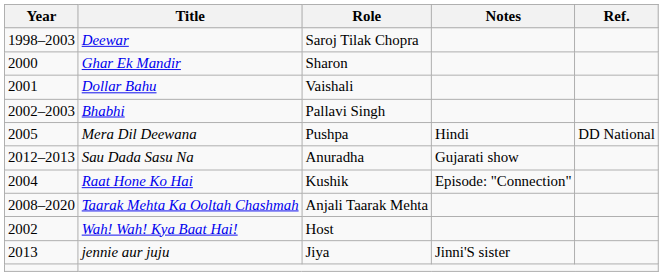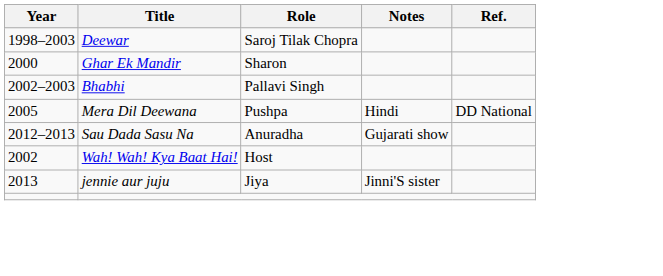- row: 2001 | Dollar Bahu | Vaishali
- row: 2004 | Raat Hone Ko Hai | Kushik | Episode: "Connection"
- row: 2008–2020 | Taarak Mehta Ka Ooltah Chashmah | Anjali Taarak Mehta
